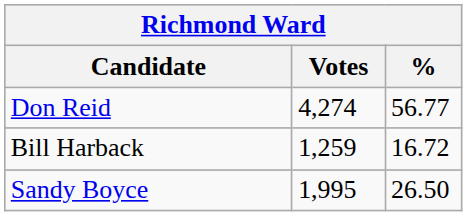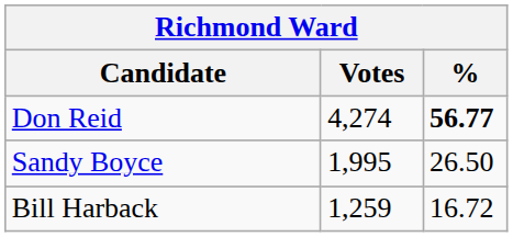Don Reid | %: normal -> bold
rows swapped: Sandy Boyce <-> Bill Harback
